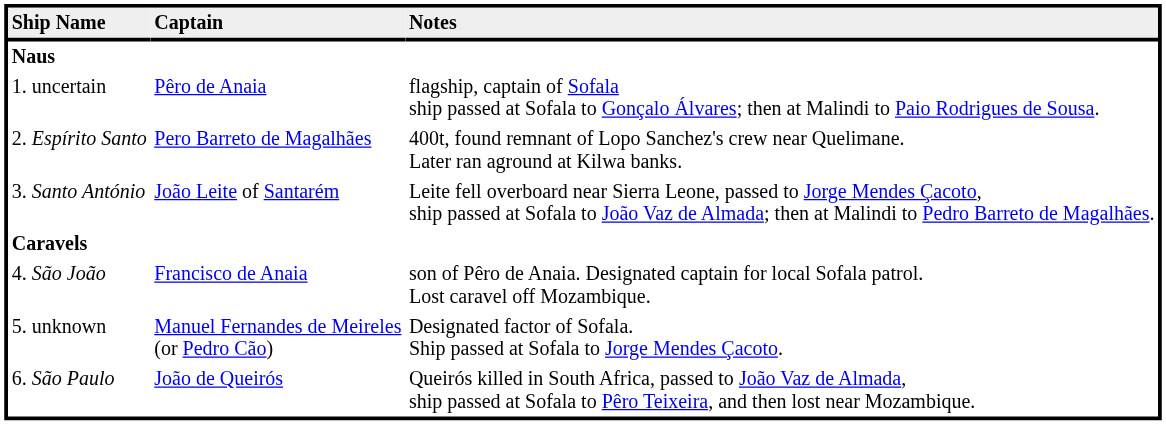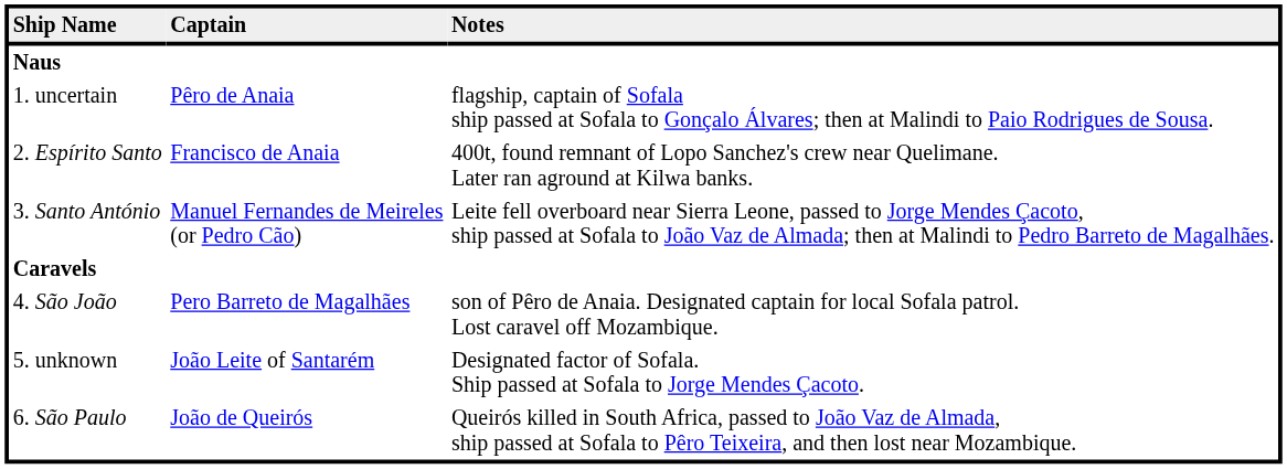2. Espírito Santo | Captain: Pero Barreto de Magalhães -> Francisco de Anaia
3. Santo António | Captain: João Leite of Santarém -> Manuel Fernandes de Meireles (or Pedro Cão)
4. São João | Captain: Francisco de Anaia -> Pero Barreto de Magalhães
5. unknown | Captain: Manuel Fernandes de Meireles (or Pedro Cão) -> João Leite of Santarém
